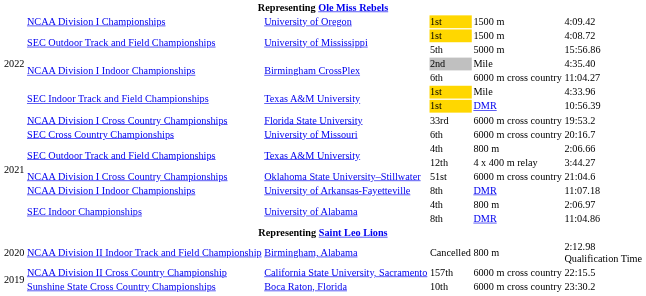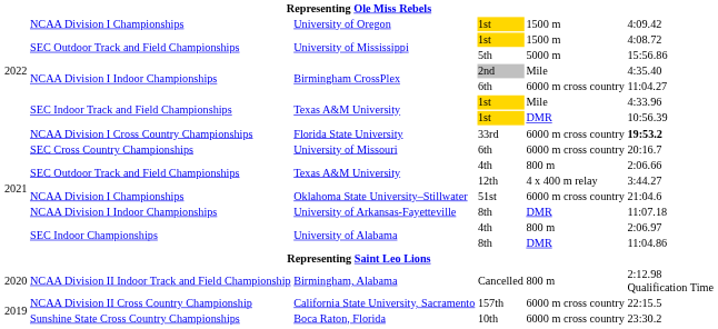Florida State University | column 6: normal -> bold
Oklahoma State University–Stillwater | column 2: NCAA Division I Cross Country Championships -> NCAA Division I Championships
